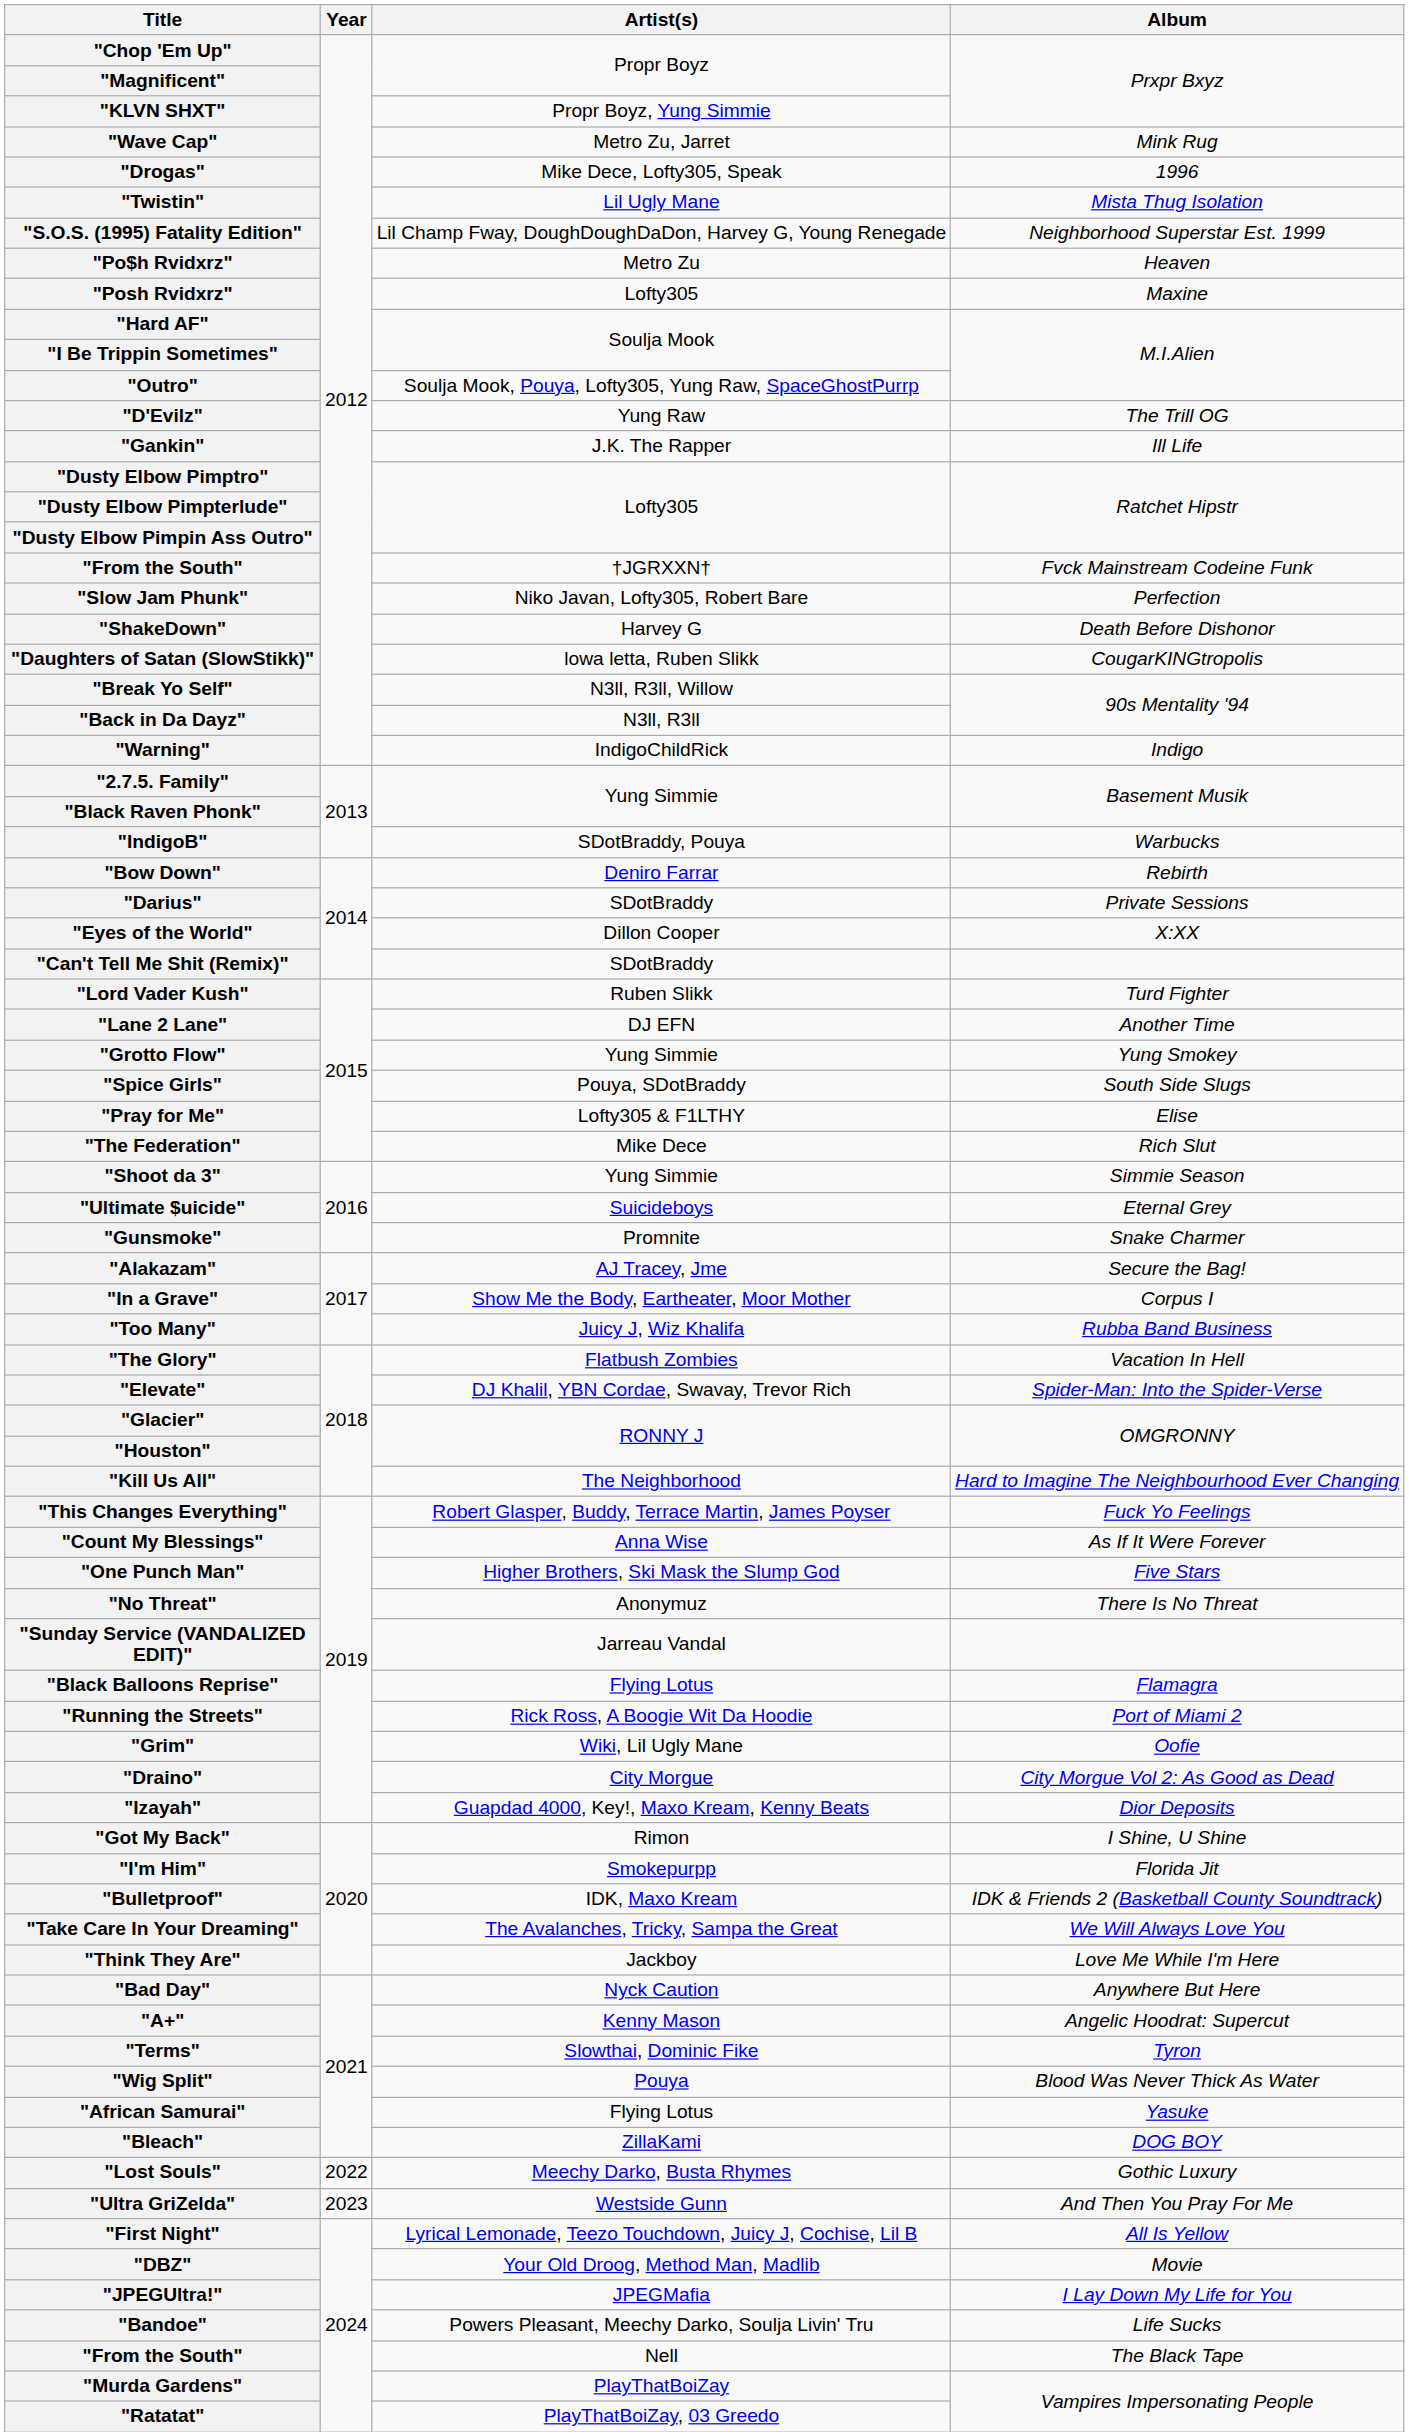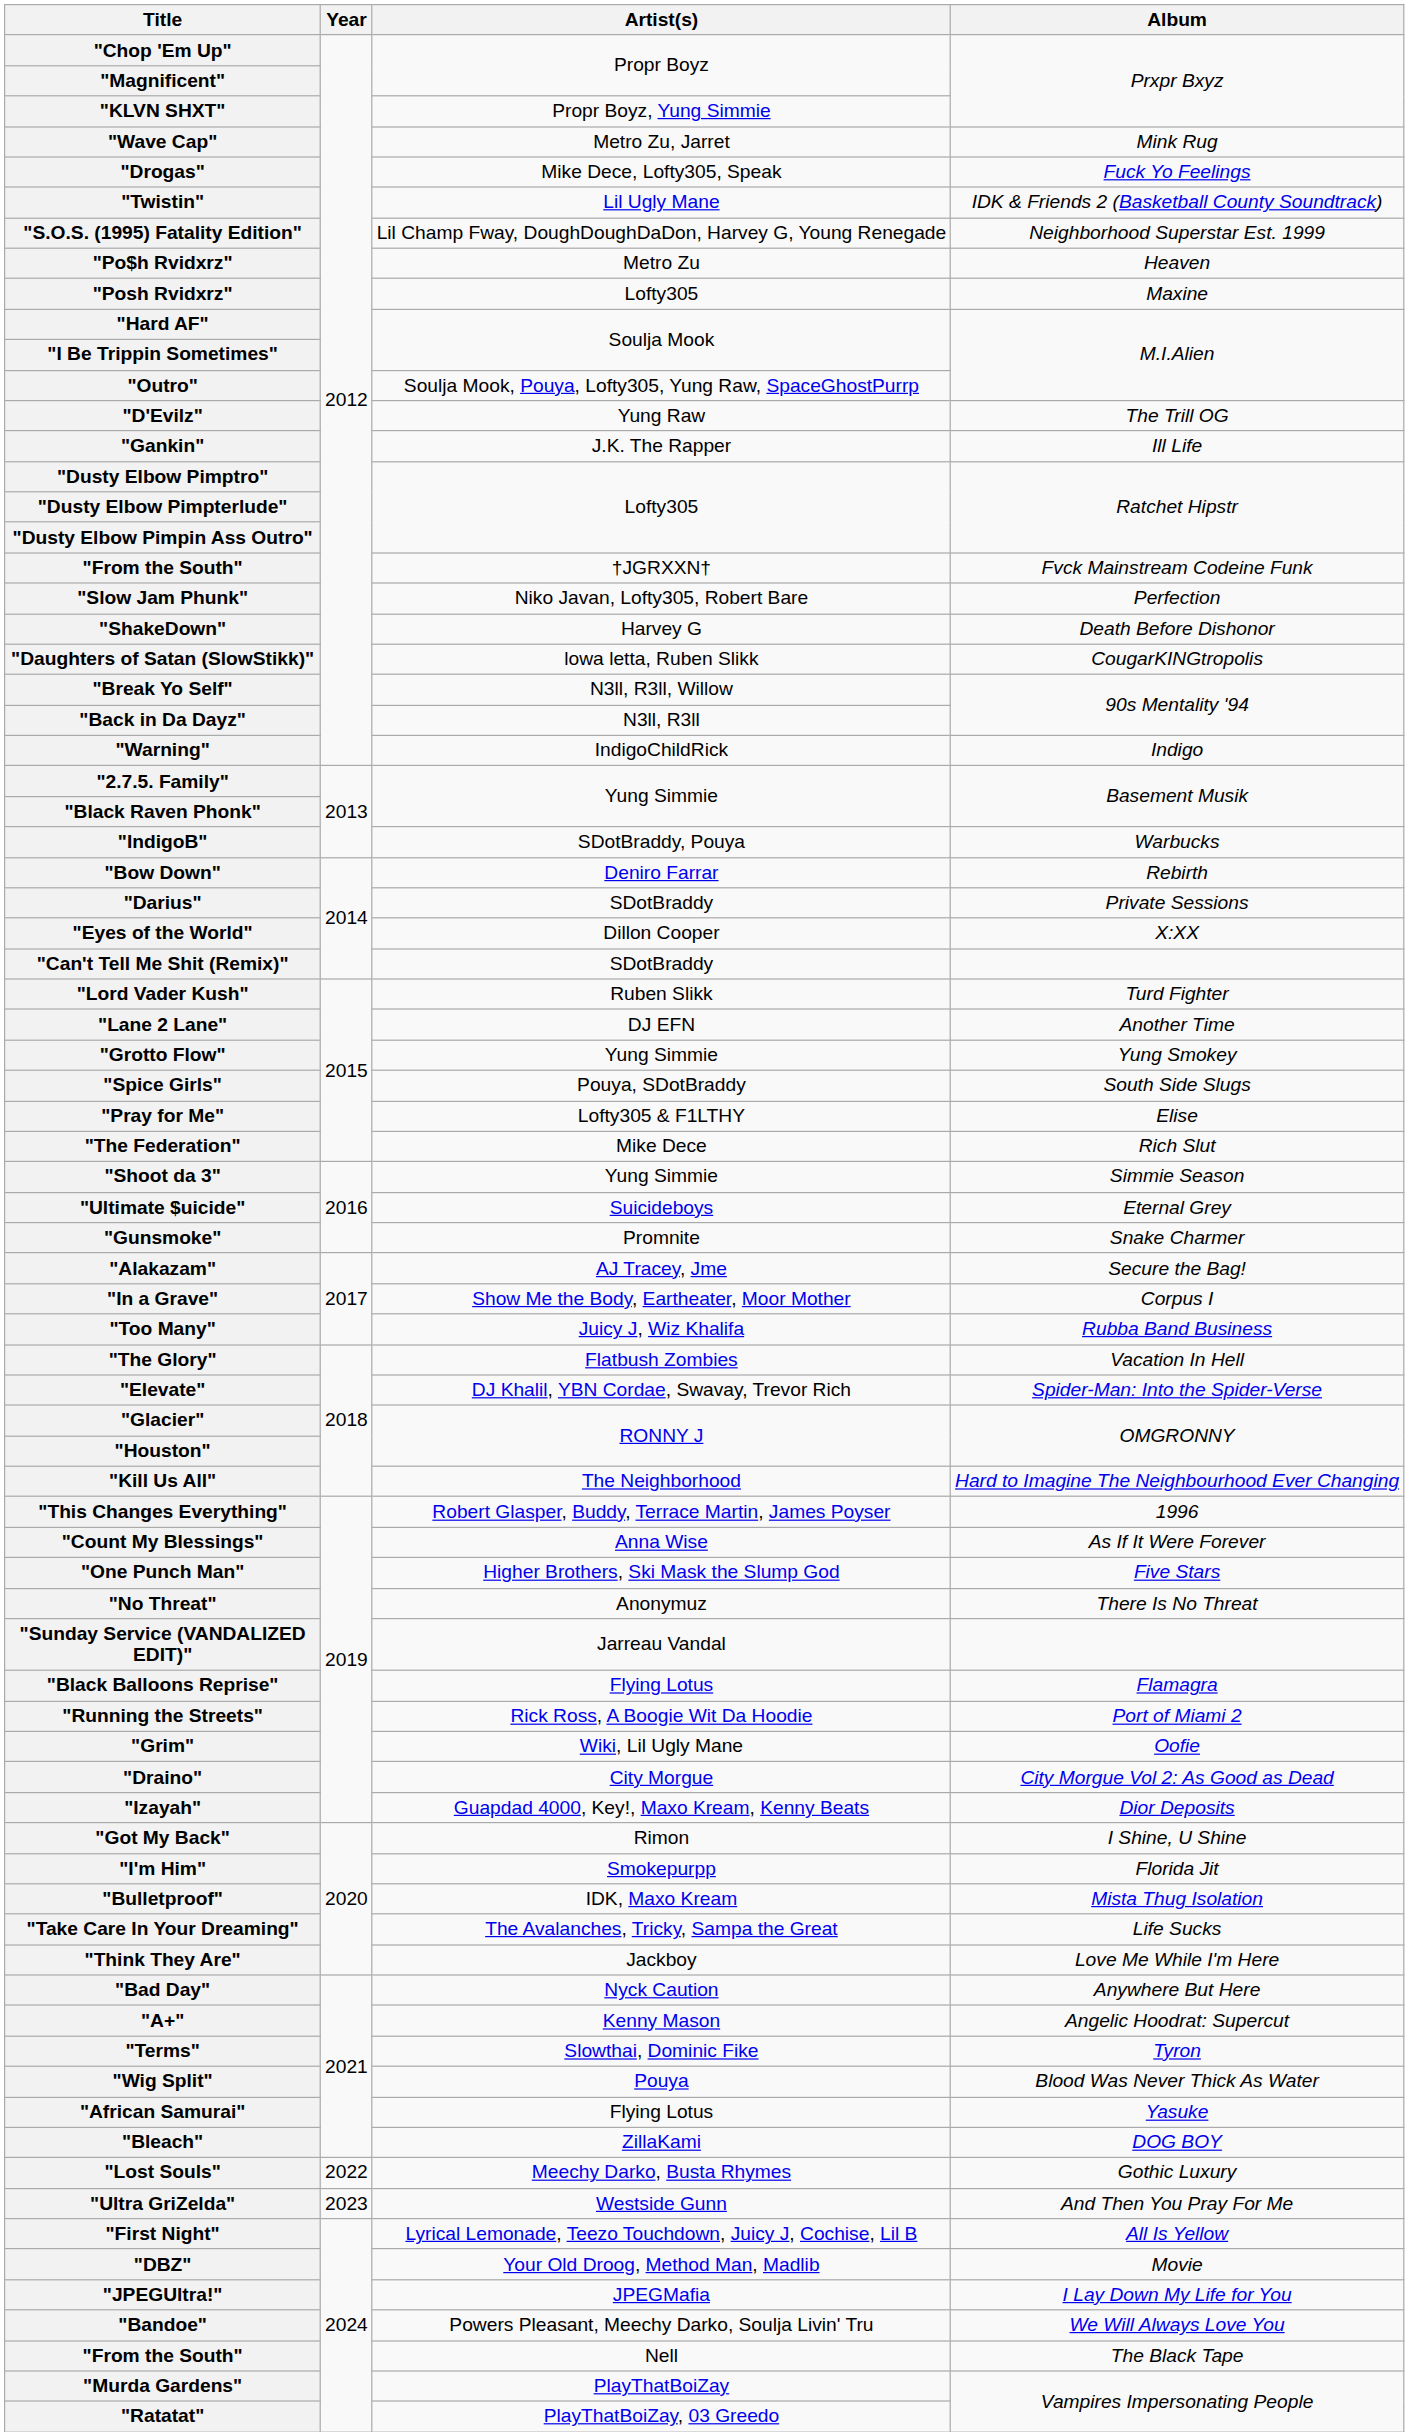"Drogas" | Album: 1996 -> Fuck Yo Feelings
"Twistin" | Album: Mista Thug Isolation -> IDK & Friends 2 (Basketball County Soundtrack)
"This Changes Everything" | Album: Fuck Yo Feelings -> 1996
"Bulletproof" | Album: IDK & Friends 2 (Basketball County Soundtrack) -> Mista Thug Isolation
"Take Care In Your Dreaming" | Album: We Will Always Love You -> Life Sucks
"Bandoe" | Album: Life Sucks -> We Will Always Love You
